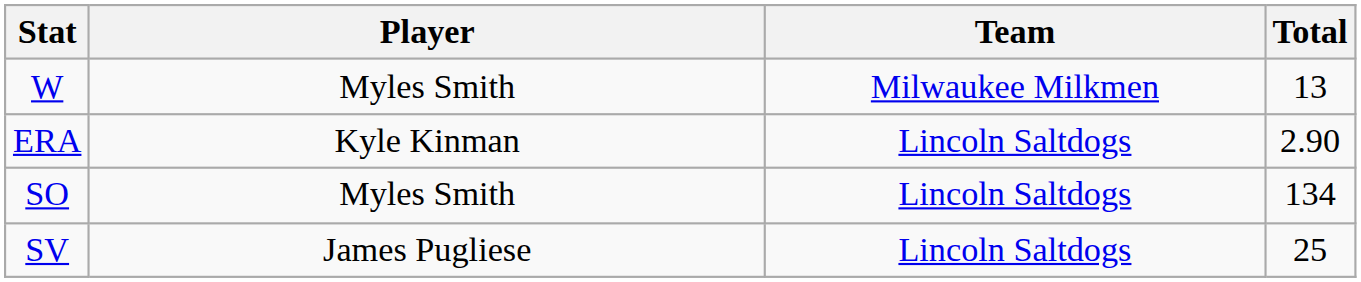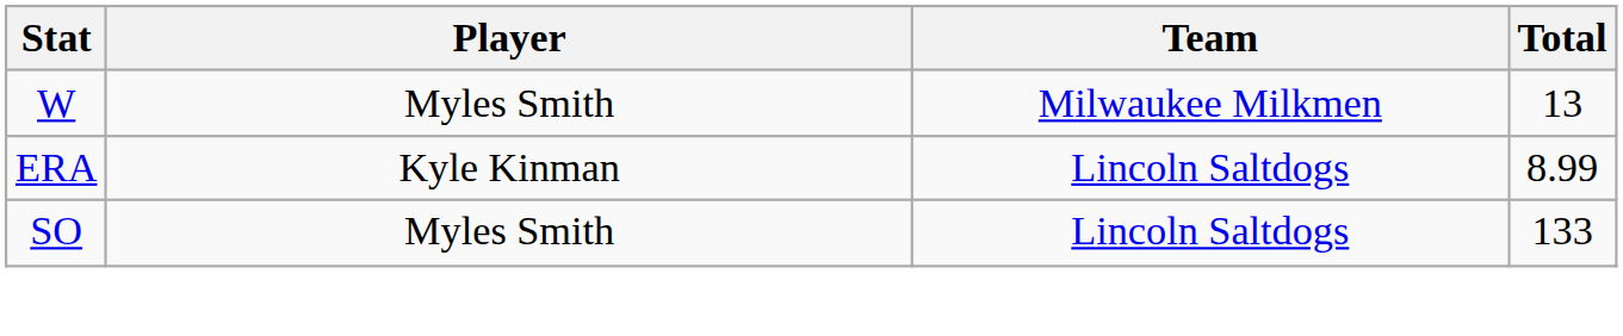ERA | Total: 2.90 -> 8.99
SO | Total: 134 -> 133
- row: SV | James Pugliese | Lincoln Saltdogs | 25
